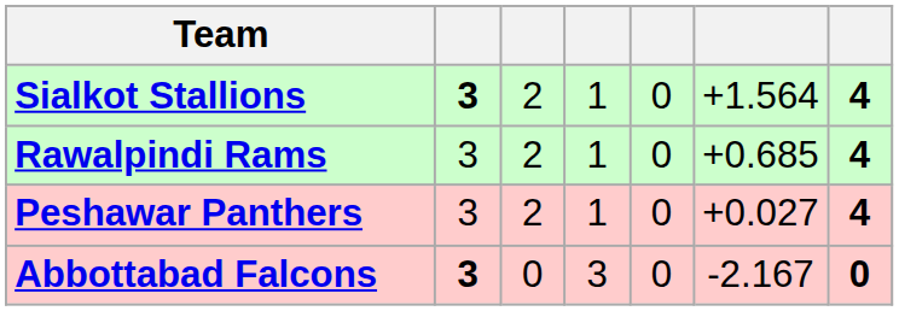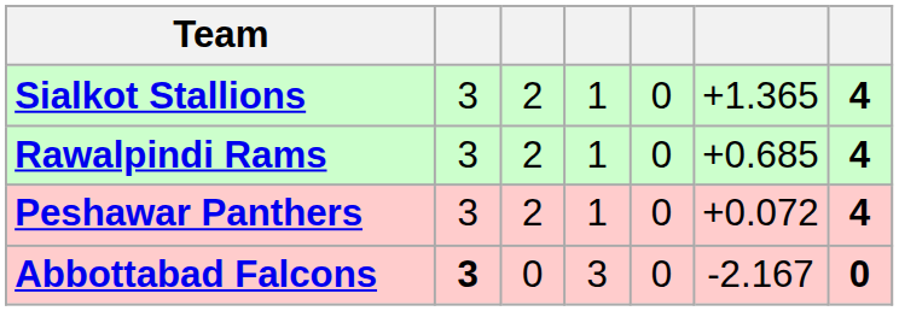Sialkot Stallions | column 2: bold -> normal
Sialkot Stallions | column 6: +1.564 -> +1.365
Peshawar Panthers | column 6: +0.027 -> +0.072
